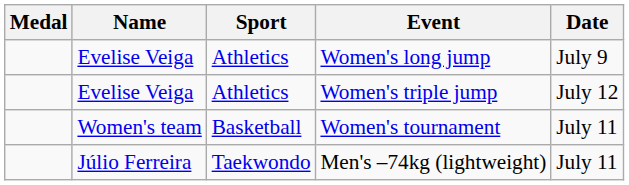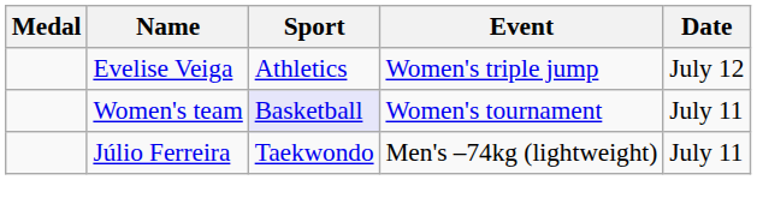- row: Evelise Veiga | Athletics | Women's long jump | July 9
Women's tournament | Sport: no background -> lavender background
